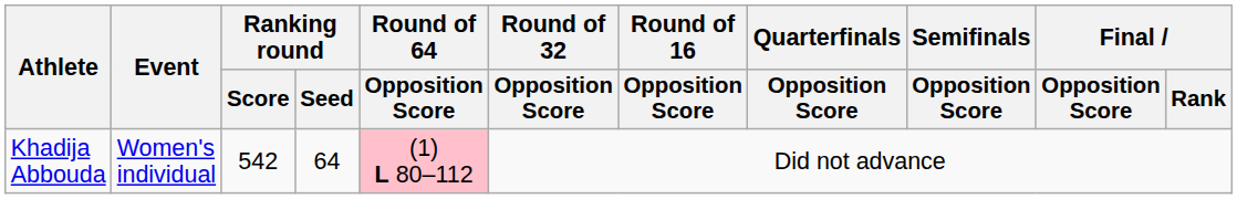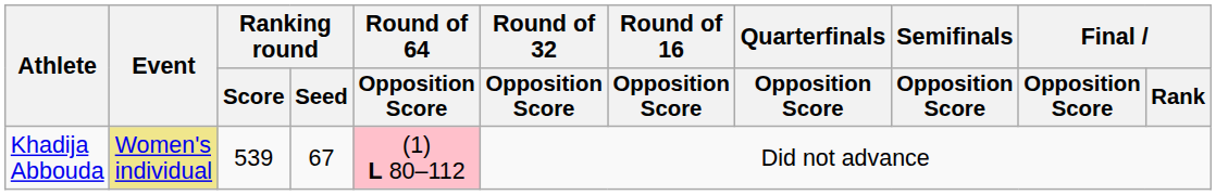Khadija Abbouda | Event: no background -> khaki background
Khadija Abbouda | Ranking round / Score: 542 -> 539
Khadija Abbouda | Ranking round / Seed: 64 -> 67
